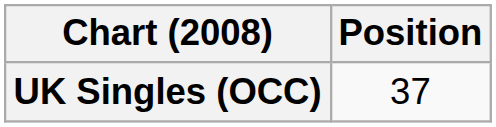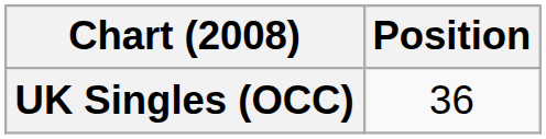UK Singles (OCC) | Position: 37 -> 36
